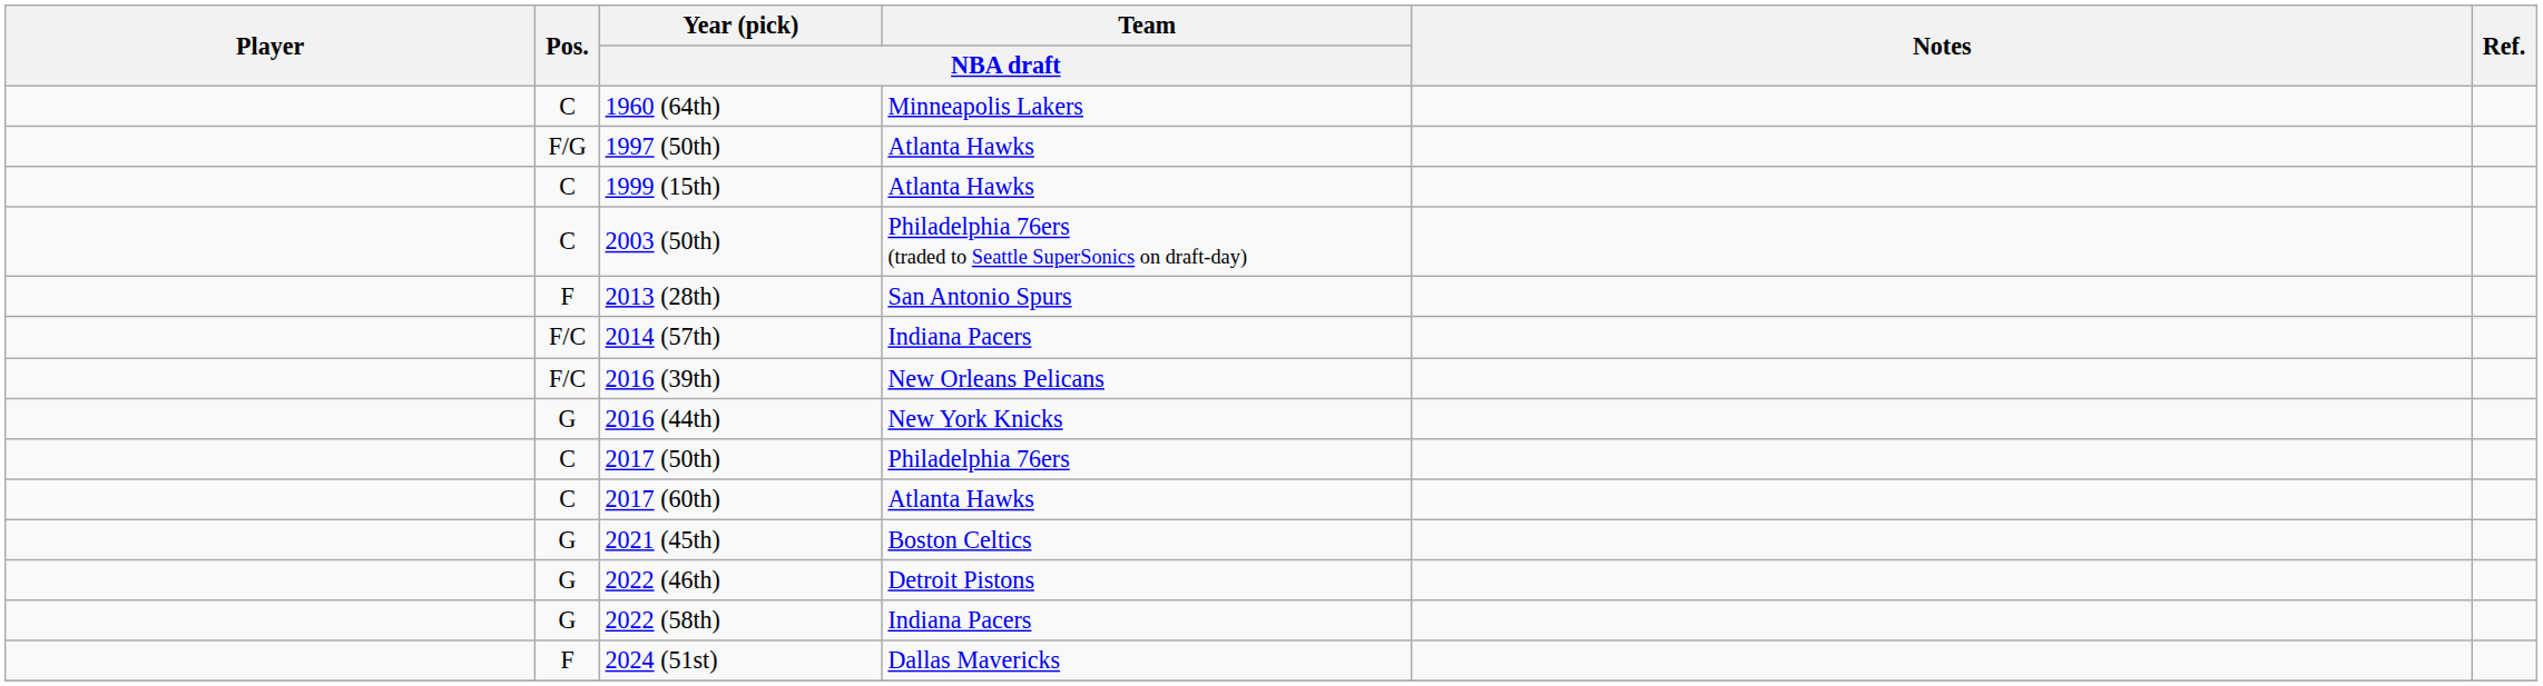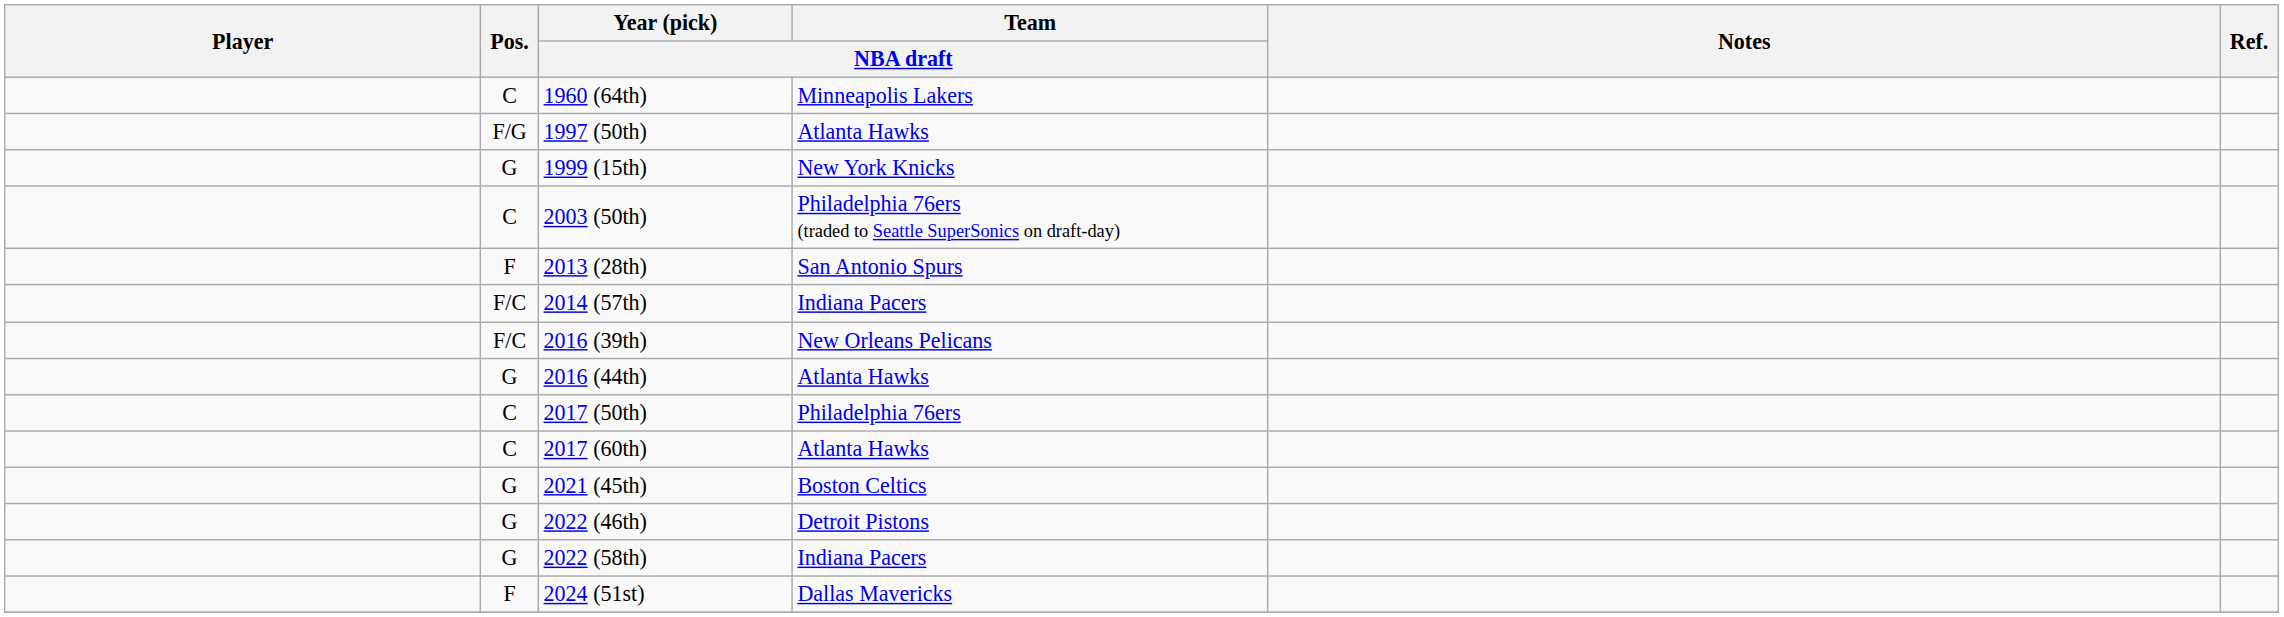1999 (15th) | Pos.: C -> G
1999 (15th) | Team / NBA draft: Atlanta Hawks -> New York Knicks
2016 (44th) | Team / NBA draft: New York Knicks -> Atlanta Hawks
